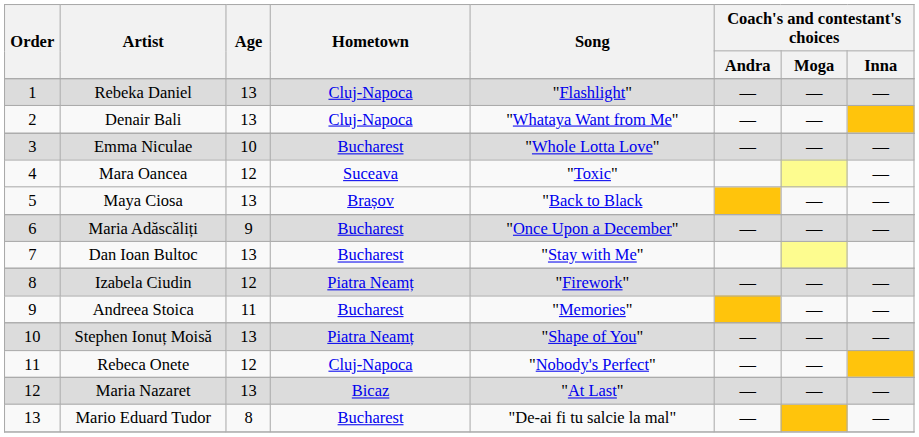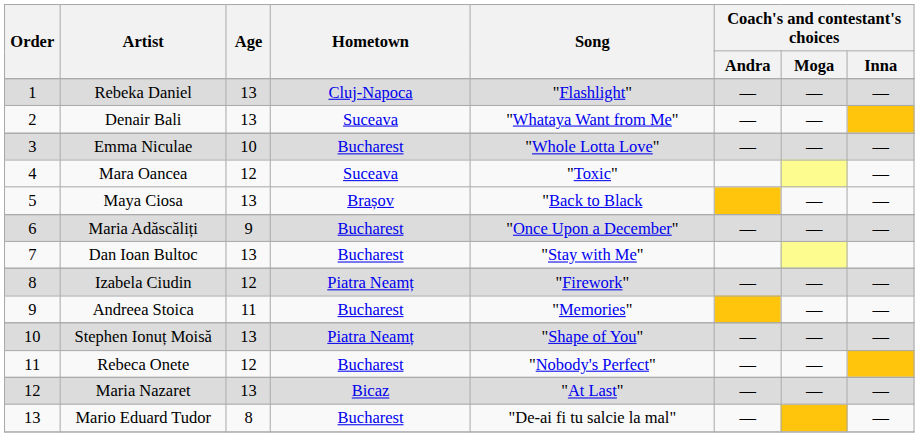Denair Bali | Hometown: Cluj-Napoca -> Suceava
Rebeca Onete | Hometown: Cluj-Napoca -> Bucharest
